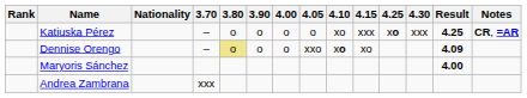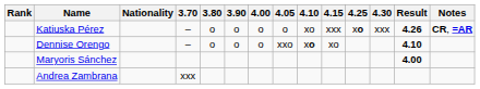Katiuska Pérez | Result: 4.25 -> 4.26
Dennise Orengo | 3.80: khaki background -> no background
Dennise Orengo | Result: 4.09 -> 4.10
